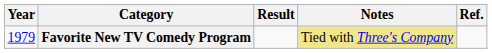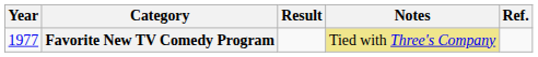Favorite New TV Comedy Program | Year: 1979 -> 1977
